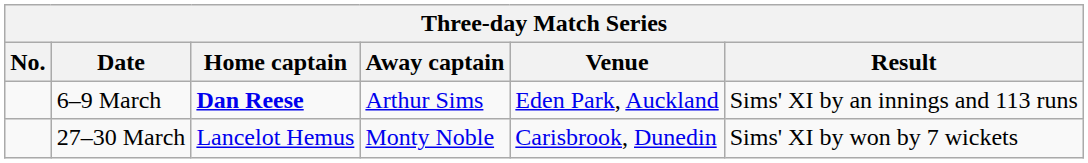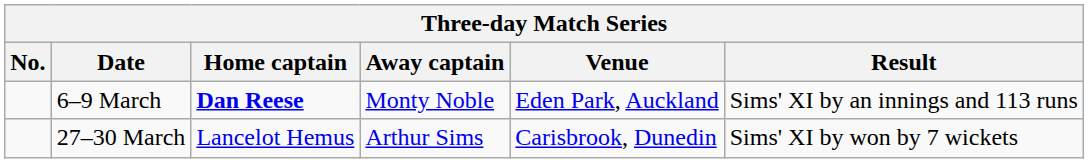6–9 March | Away captain: Arthur Sims -> Monty Noble
27–30 March | Away captain: Monty Noble -> Arthur Sims
